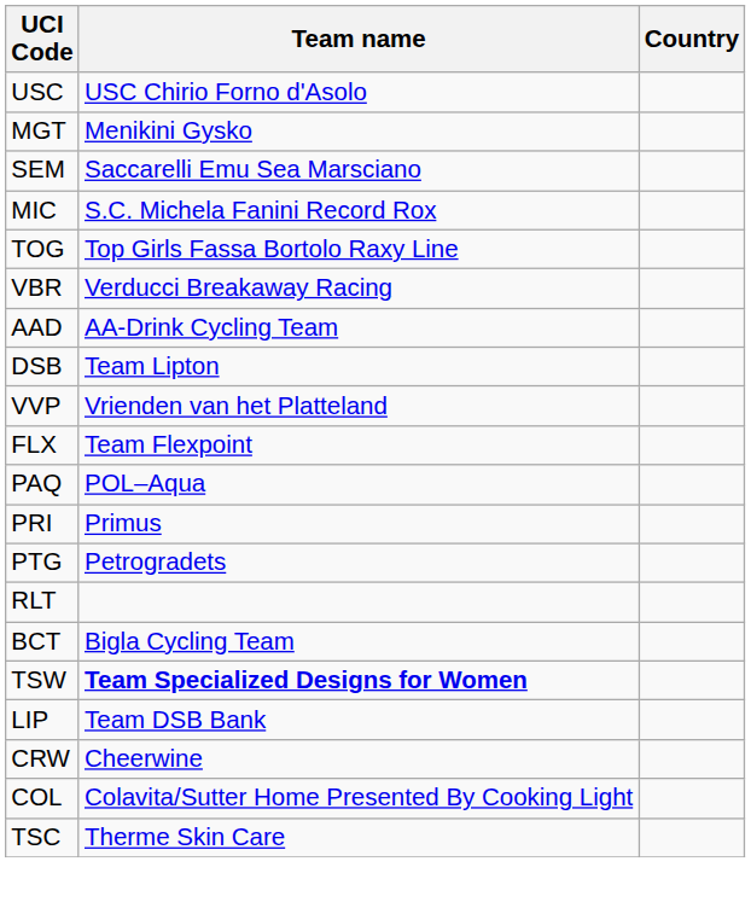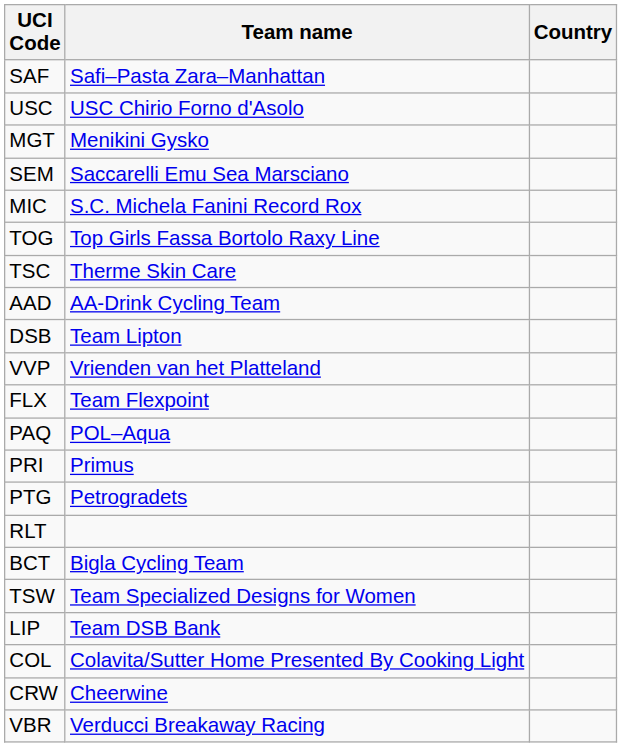+ row: SAF | Safi–Pasta Zara–Manhattan
rows swapped: TSC <-> VBR
TSW | Team name: bold -> normal
rows swapped: CRW <-> COL
